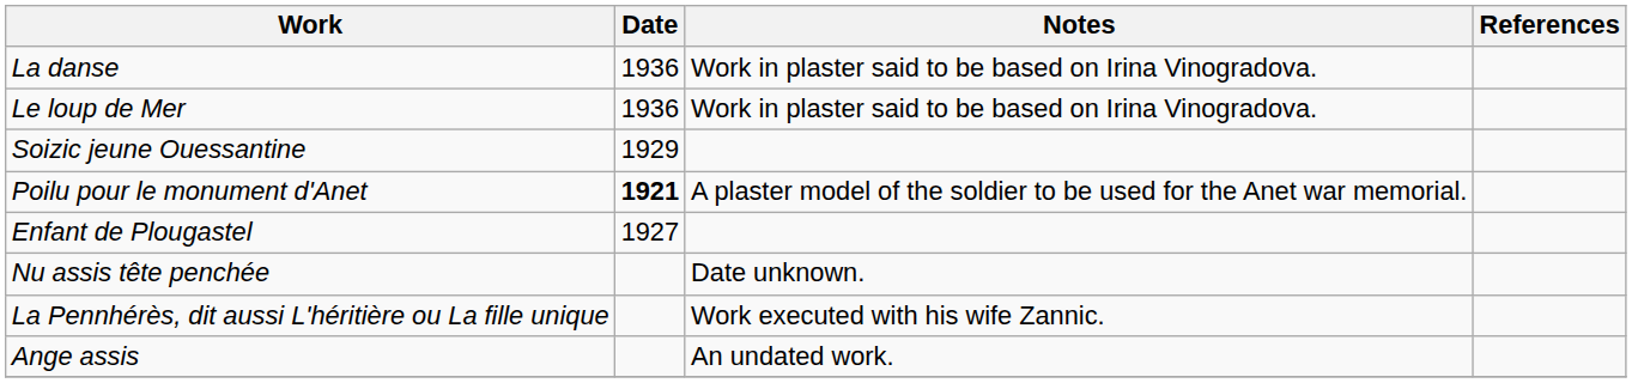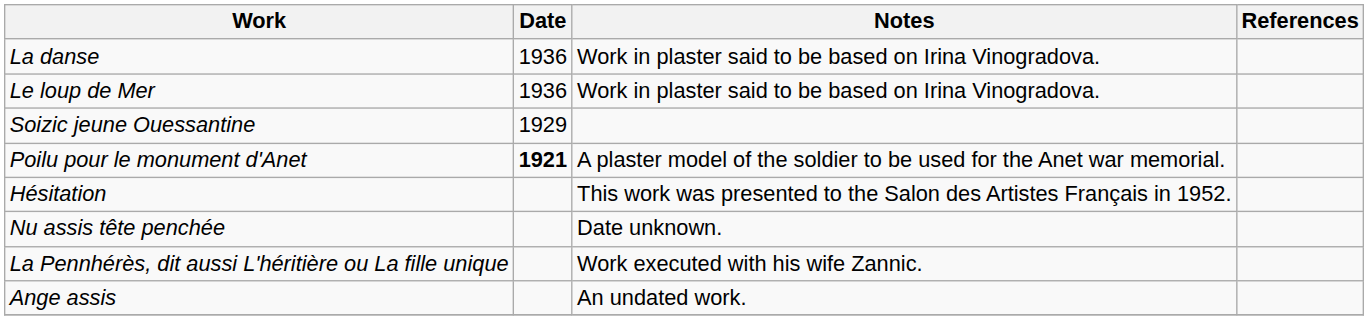+ row: Hésitation | This work was presented to the Salon des Artistes Français in 1952.
- row: Enfant de Plougastel | 1927
